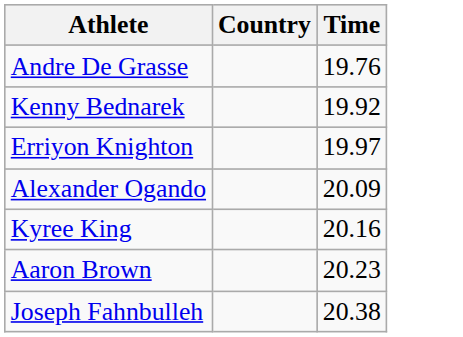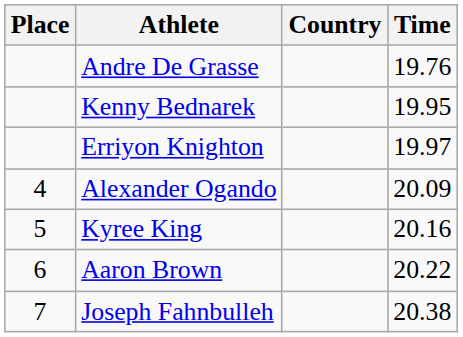+ column: Place | 4 | 5 | 6 | 7
Kenny Bednarek | Time: 19.92 -> 19.95
Aaron Brown | Time: 20.23 -> 20.22
